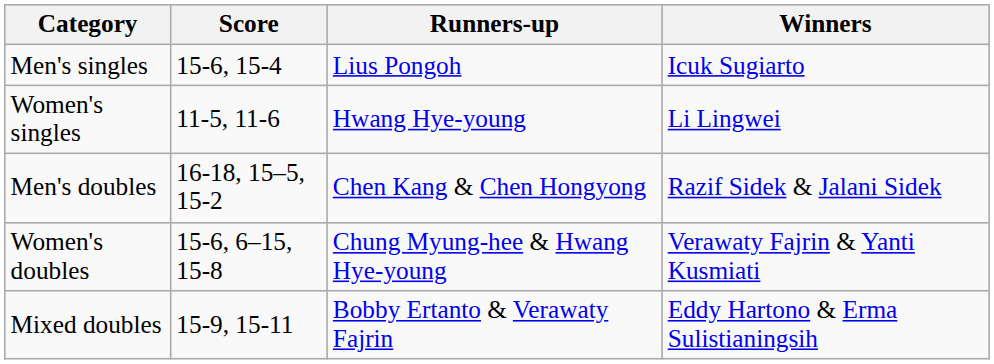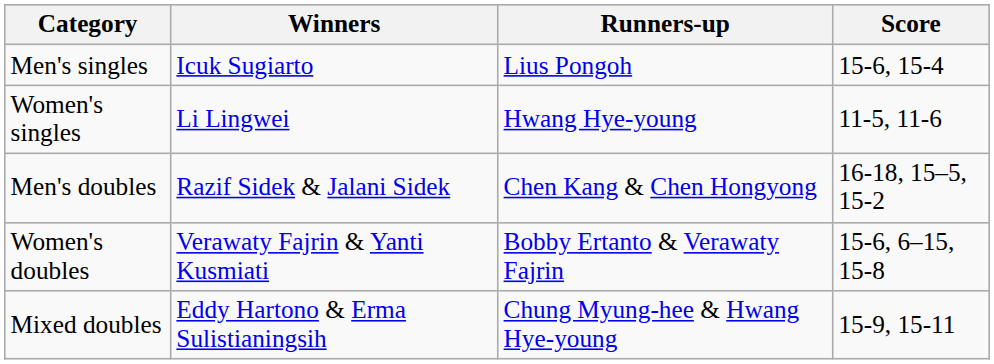columns swapped: Winners <-> Score
Women's doubles | Runners-up: Chung Myung-hee & Hwang Hye-young -> Bobby Ertanto & Verawaty Fajrin
Mixed doubles | Runners-up: Bobby Ertanto & Verawaty Fajrin -> Chung Myung-hee & Hwang Hye-young
